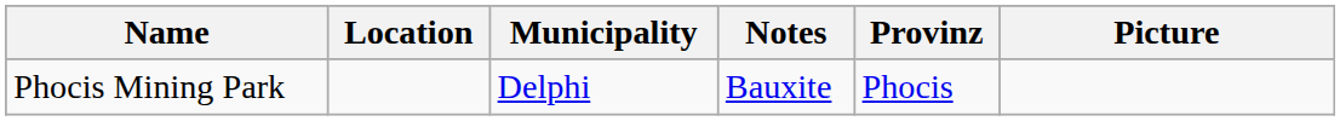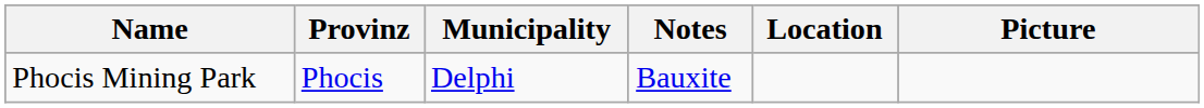columns swapped: Provinz <-> Location
